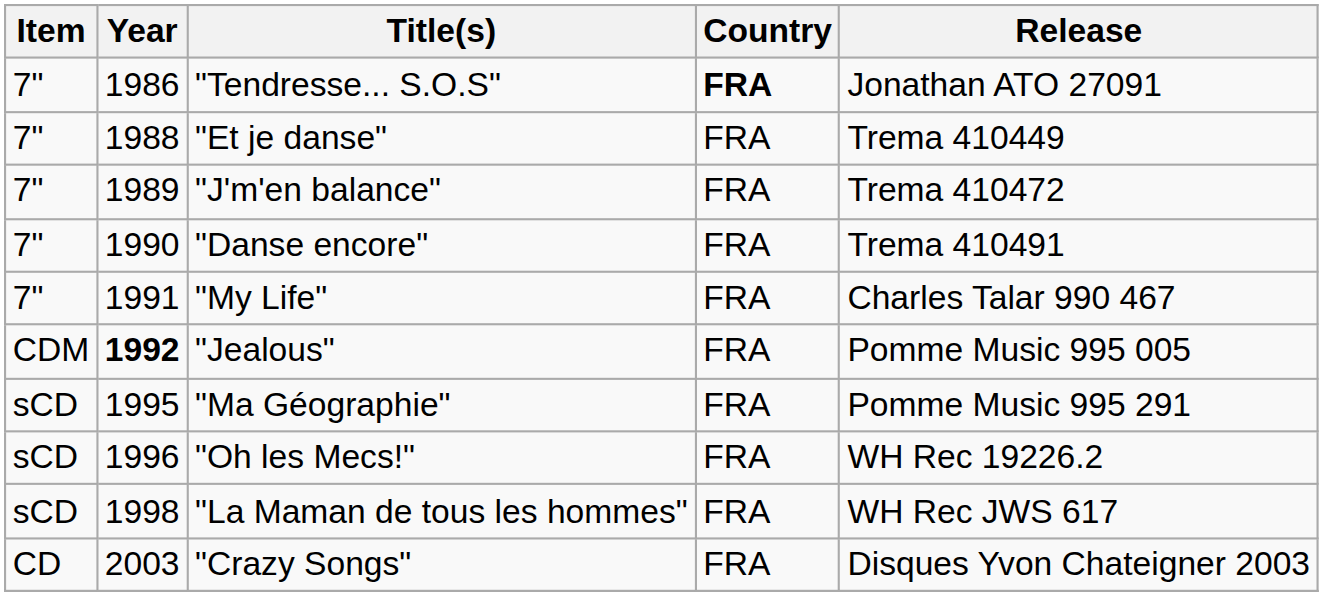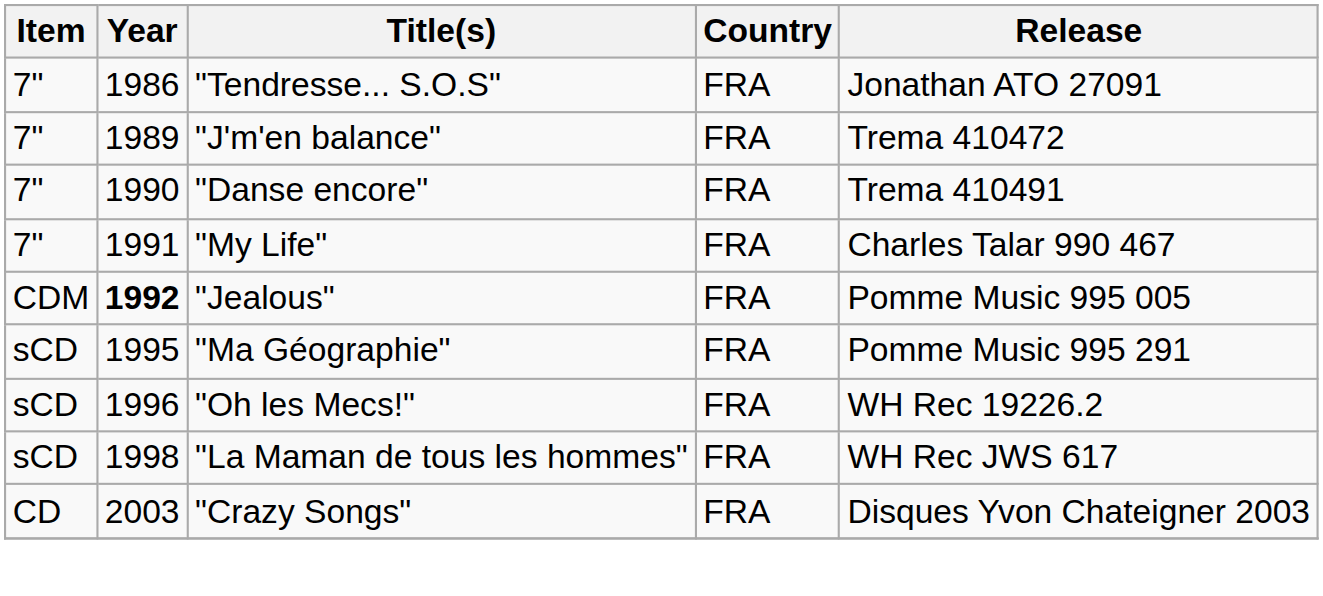"Tendresse... S.O.S" | Country: bold -> normal
- row: 7" | 1988 | "Et je danse" | FRA | Trema 410449
